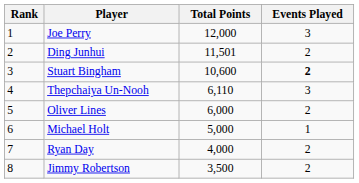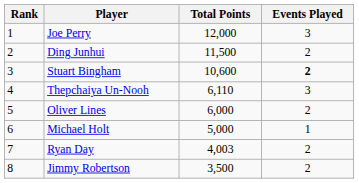Ding Junhui | Total Points: 11,501 -> 11,500
Ryan Day | Total Points: 4,000 -> 4,003
